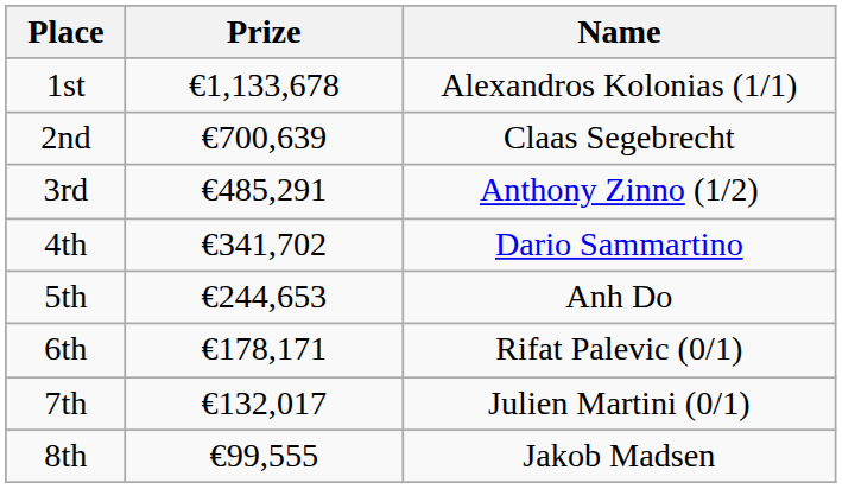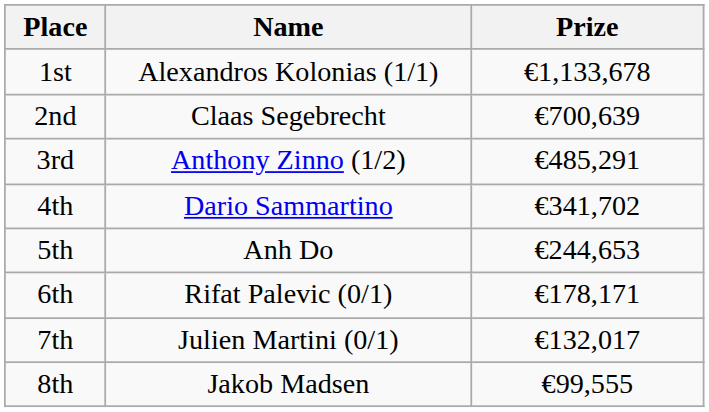columns swapped: Name <-> Prize
